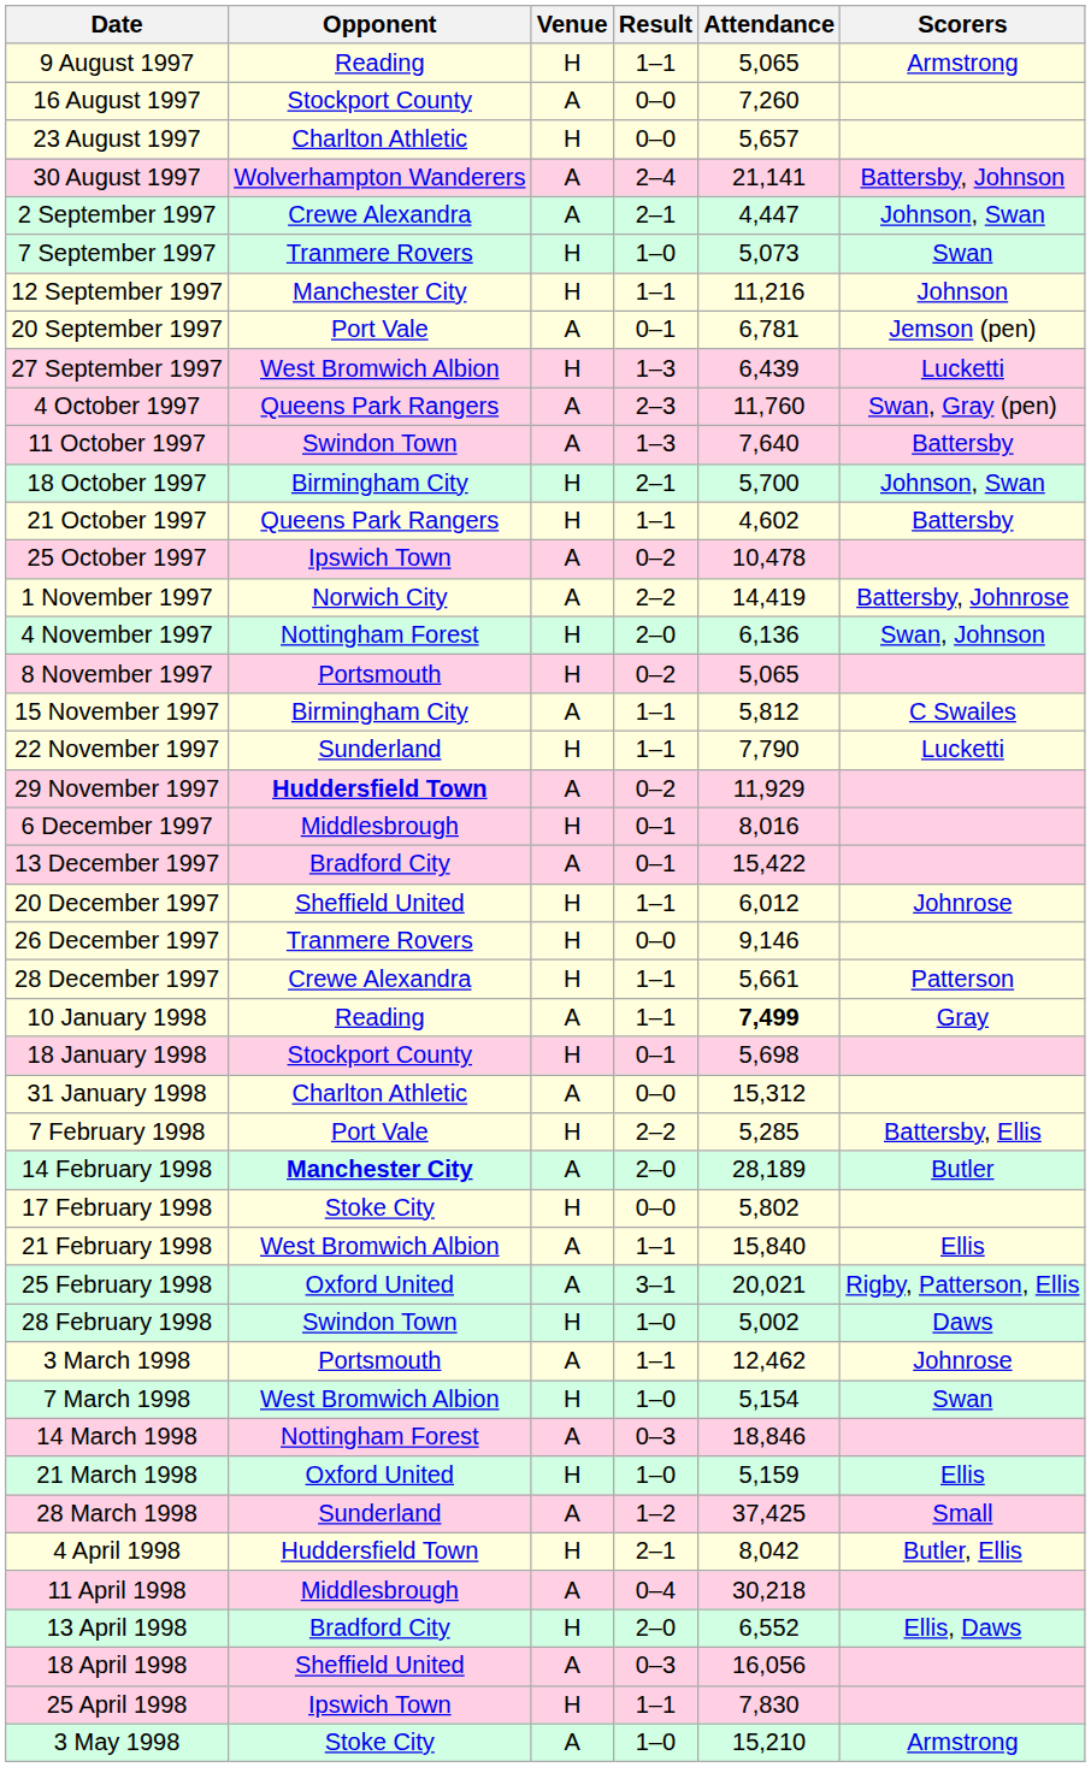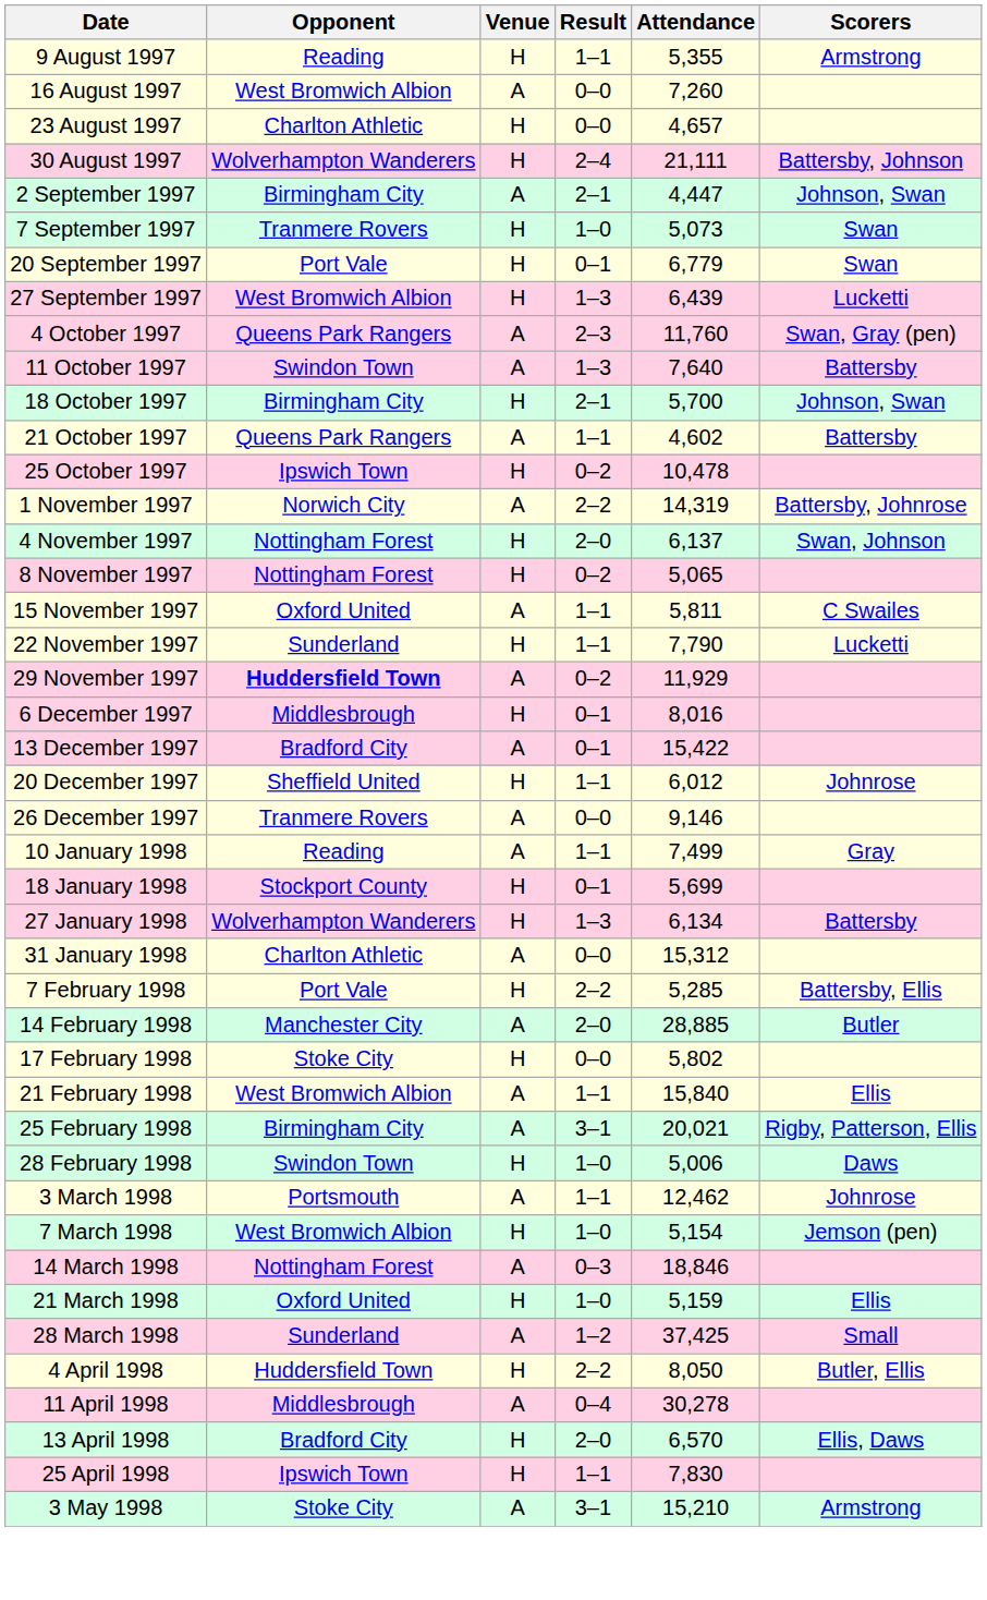9 August 1997 | Attendance: 5,065 -> 5,355
16 August 1997 | Opponent: Stockport County -> West Bromwich Albion
23 August 1997 | Attendance: 5,657 -> 4,657
30 August 1997 | Venue: A -> H
30 August 1997 | Attendance: 21,141 -> 21,111
2 September 1997 | Opponent: Crewe Alexandra -> Birmingham City
- row: 12 September 1997 | Manchester City | H | 1–1 | 11,216 | Johnson
20 September 1997 | Venue: A -> H
20 September 1997 | Attendance: 6,781 -> 6,779
20 September 1997 | Scorers: Jemson (pen) -> Swan
21 October 1997 | Venue: H -> A
25 October 1997 | Venue: A -> H
1 November 1997 | Attendance: 14,419 -> 14,319
4 November 1997 | Attendance: 6,136 -> 6,137
8 November 1997 | Opponent: Portsmouth -> Nottingham Forest
15 November 1997 | Opponent: Birmingham City -> Oxford United
15 November 1997 | Attendance: 5,812 -> 5,811
26 December 1997 | Venue: H -> A
- row: 28 December 1997 | Crewe Alexandra | H | 1–1 | 5,661 | Patterson
10 January 1998 | Attendance: bold -> normal
18 January 1998 | Attendance: 5,698 -> 5,699
+ row: 27 January 1998 | Wolverhampton Wanderers | H | 1–3 | 6,134 | Battersby
14 February 1998 | Opponent: bold -> normal
14 February 1998 | Attendance: 28,189 -> 28,885
25 February 1998 | Opponent: Oxford United -> Birmingham City
28 February 1998 | Attendance: 5,002 -> 5,006
7 March 1998 | Scorers: Swan -> Jemson (pen)
4 April 1998 | Result: 2–1 -> 2–2
4 April 1998 | Attendance: 8,042 -> 8,050
11 April 1998 | Attendance: 30,218 -> 30,278
13 April 1998 | Attendance: 6,552 -> 6,570
- row: 18 April 1998 | Sheffield United | A | 0–3 | 16,056
3 May 1998 | Result: 1–0 -> 3–1
